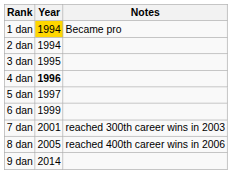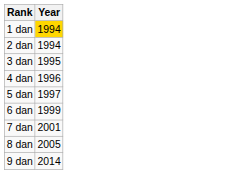- column: Notes | Became pro | reached 300th career wins in 2003 | reached 400th career wins in 2006
4 dan | Year: bold -> normal
